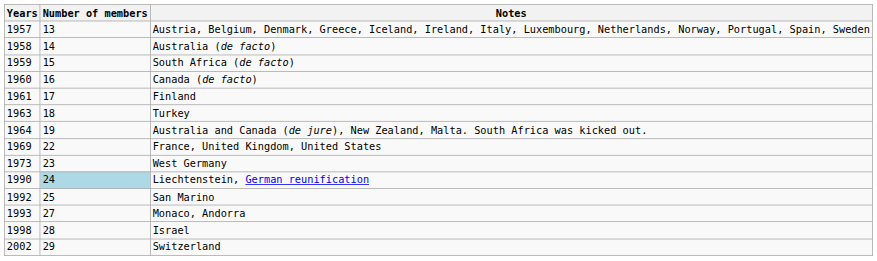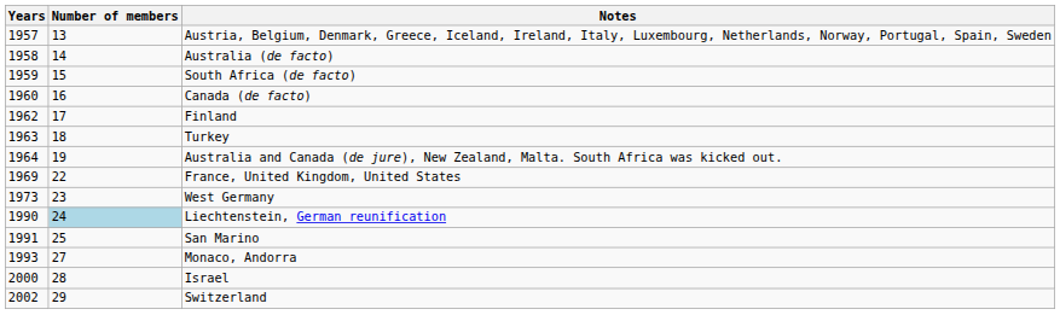Finland | Years: 1961 -> 1962
San Marino | Years: 1992 -> 1991
Israel | Years: 1998 -> 2000
